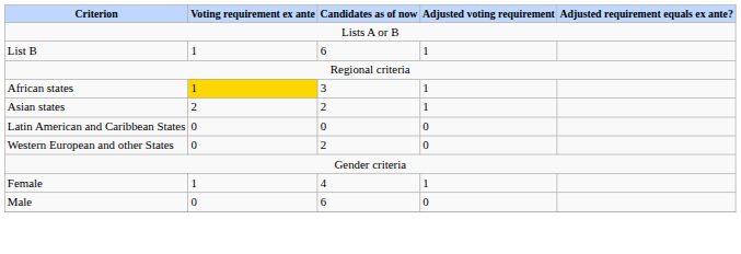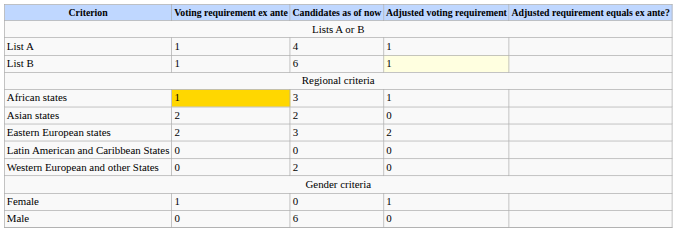+ row: List A | 1 | 4 | 1
List B | Adjusted voting requirement: no background -> lightyellow background
Asian states | Adjusted voting requirement: 1 -> 0
+ row: Eastern European states | 2 | 3 | 2
Female | Candidates as of now: 4 -> 0
